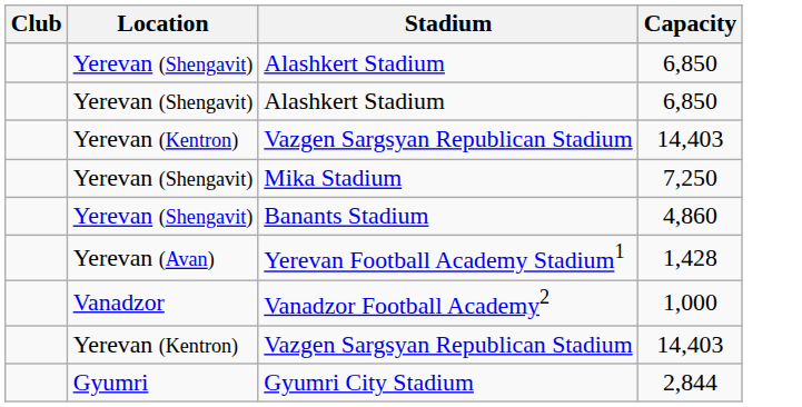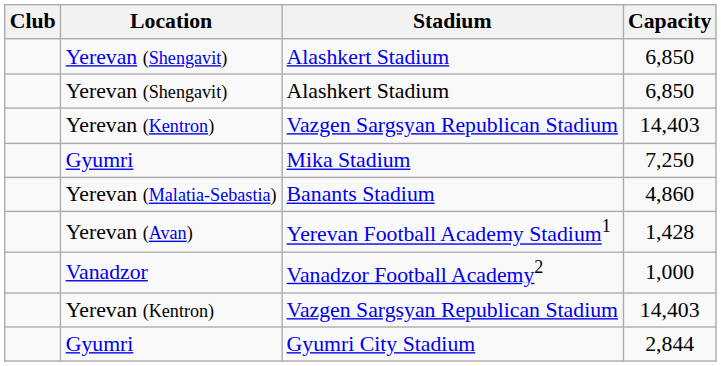Mika Stadium | Location: Yerevan (Shengavit) -> Gyumri
Banants Stadium | Location: Yerevan (Shengavit) -> Yerevan (Malatia-Sebastia)
